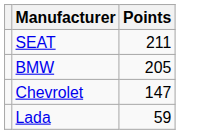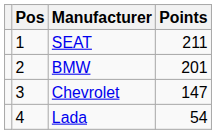+ column: Pos | 1 | 2 | 3 | 4
BMW | Points: 205 -> 201
Lada | Points: 59 -> 54
